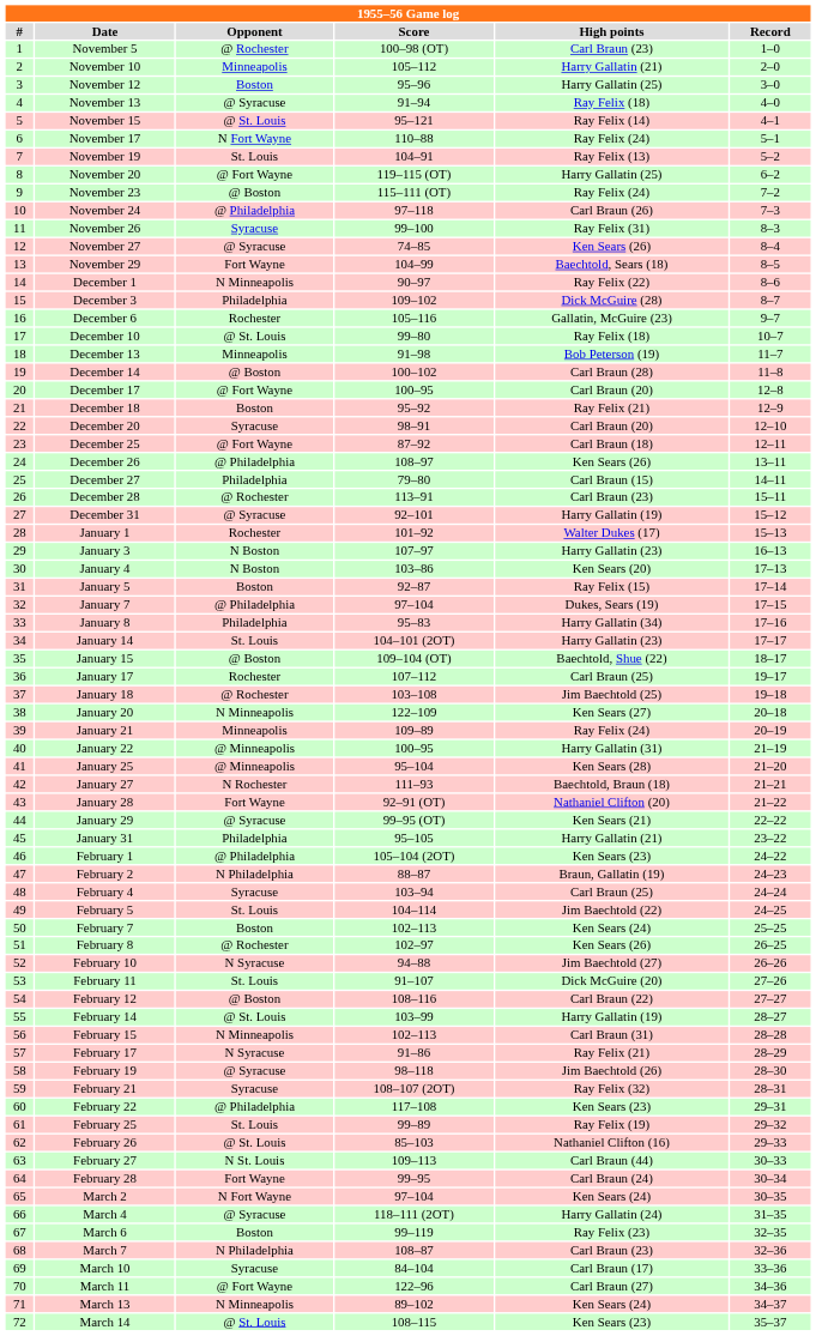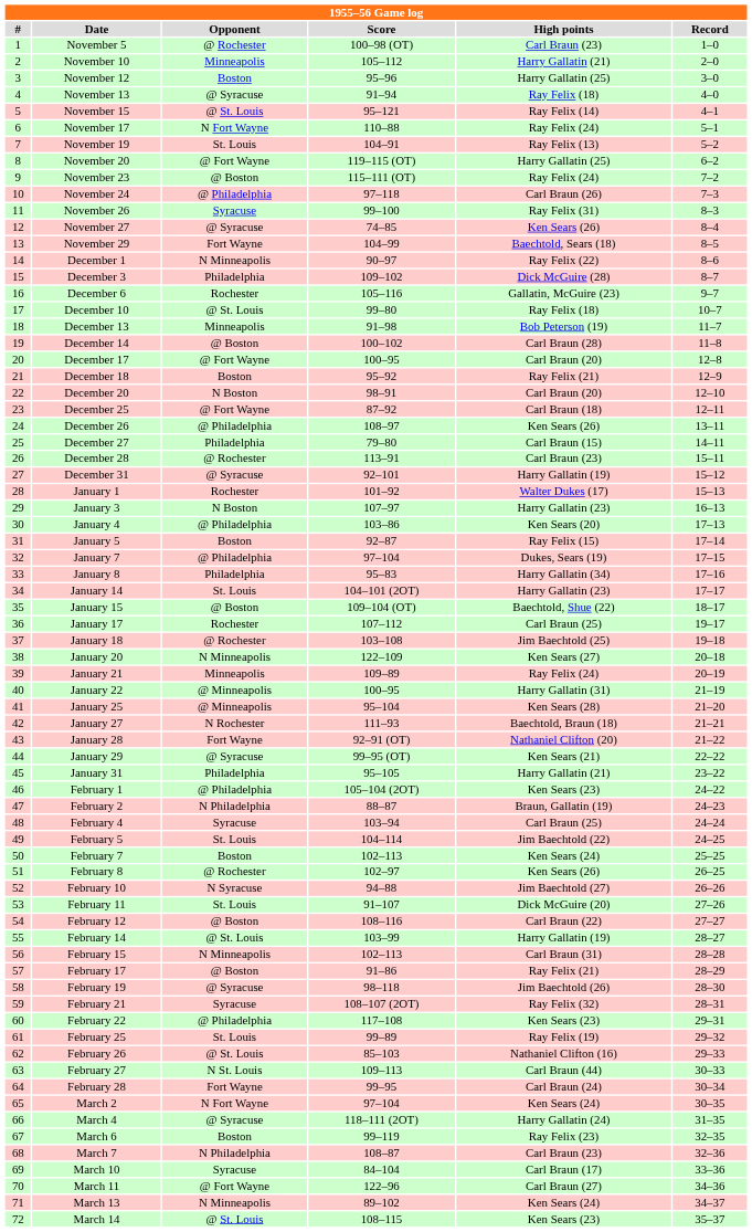December 20 | Opponent: Syracuse -> N Boston
January 4 | Opponent: N Boston -> @ Philadelphia
February 17 | Opponent: N Syracuse -> @ Boston
